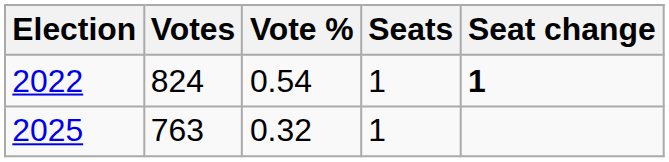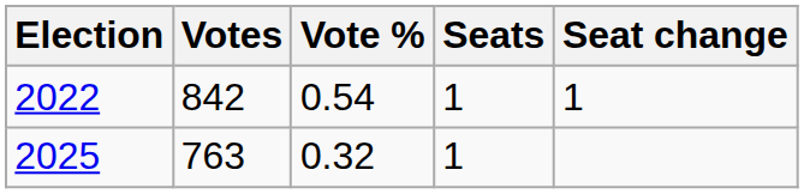2022 | Votes: 824 -> 842
2022 | Seat change: bold -> normal
